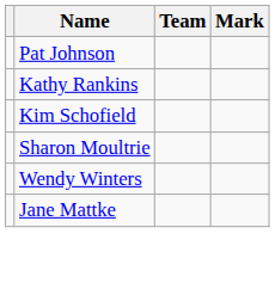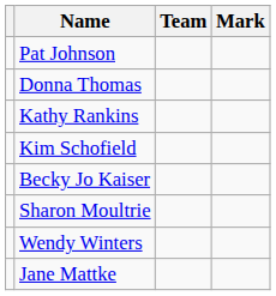+ row: Donna Thomas
+ row: Becky Jo Kaiser
